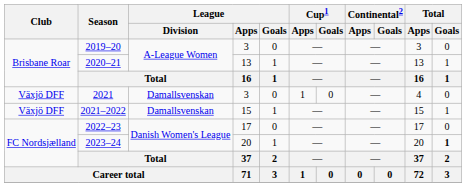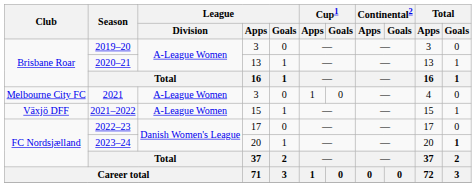2021 | Club: Växjö DFF -> Melbourne City FC
2021 | League / Division: Damallsvenskan -> A-League Women
2021–2022 | League / Division: Damallsvenskan -> A-League Women
